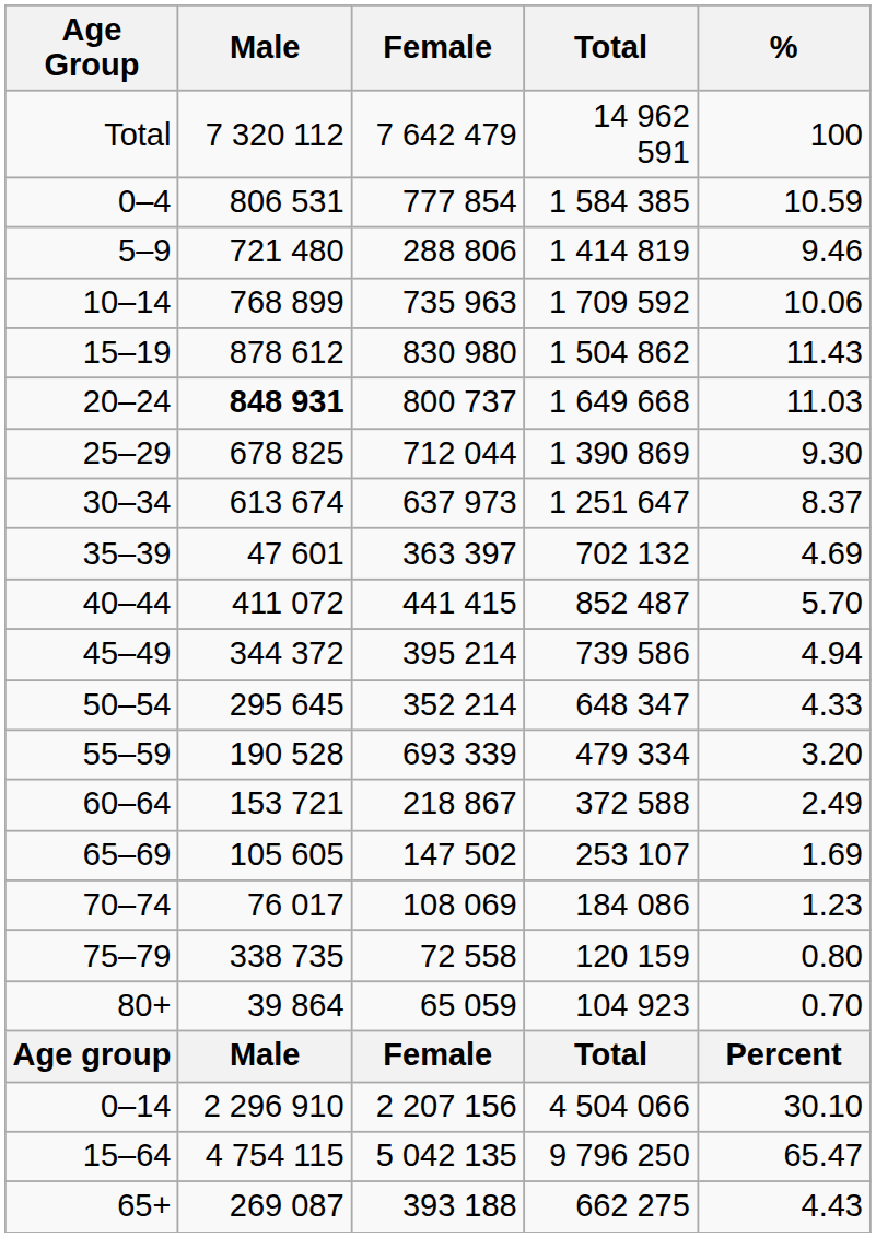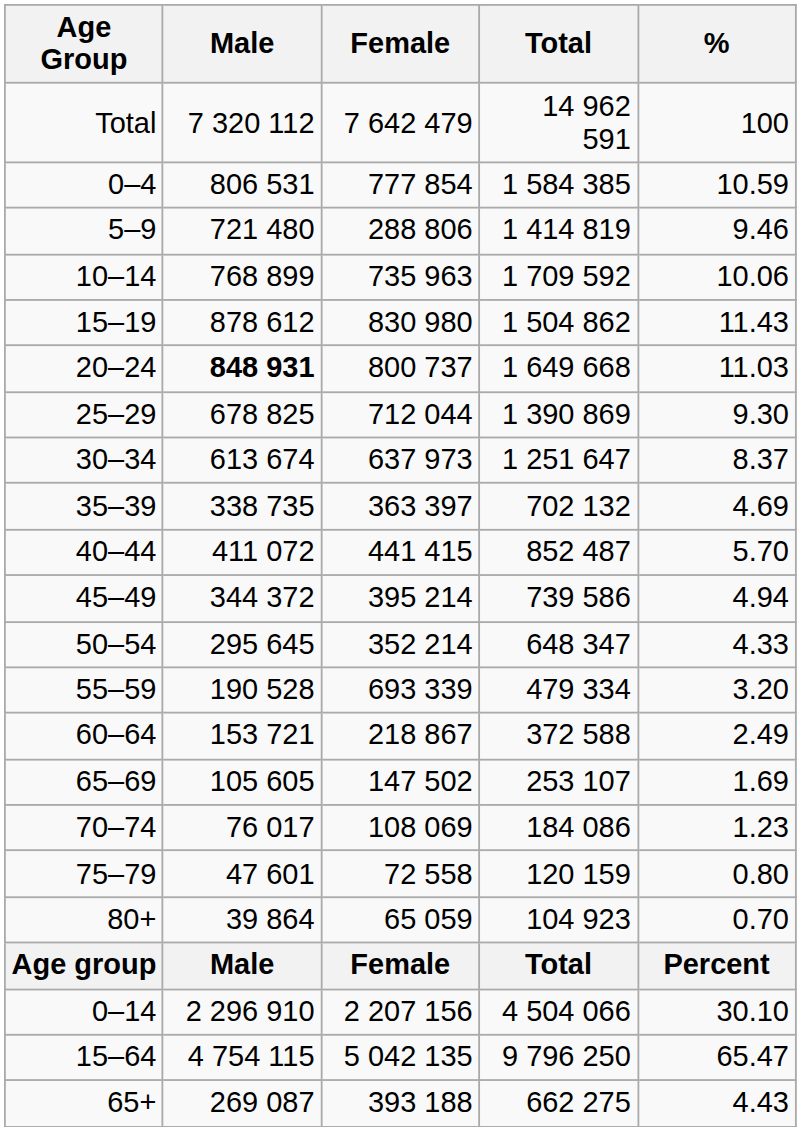35–39 | Male: 47 601 -> 338 735
75–79 | Male: 338 735 -> 47 601
